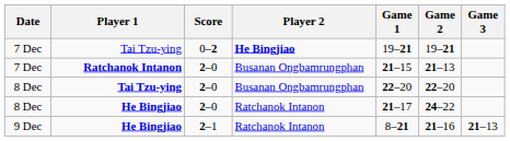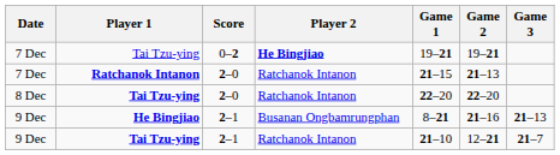7 Dec / Ratchanok Intanon | Player 2: Busanan Ongbamrungphan -> Ratchanok Intanon
8 Dec / Tai Tzu-ying | Player 2: Busanan Ongbamrungphan -> Ratchanok Intanon
- row: 8 Dec | He Bingjiao | 2–0 | Ratchanok Intanon | 21–17 | 24–22
9 Dec / He Bingjiao | Player 2: Ratchanok Intanon -> Busanan Ongbamrungphan
+ row: 9 Dec | Tai Tzu-ying | 2–1 | Ratchanok Intanon | 21–10 | 12–21 | 21–7
